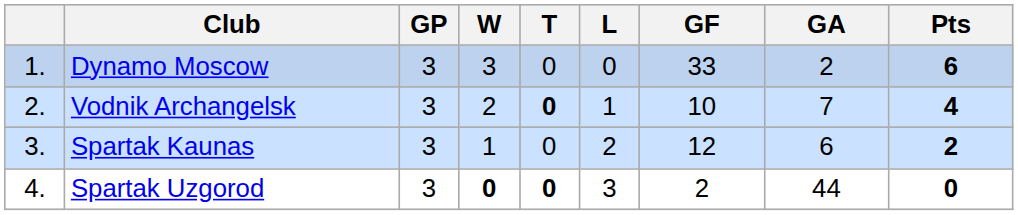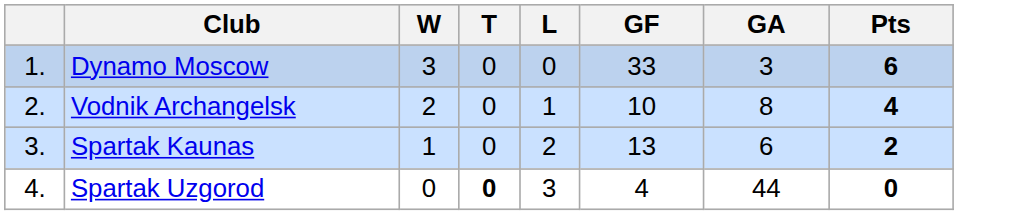- column: GP | 3 | 3 | 3 | 3
Dynamo Moscow | GA: 2 -> 3
Vodnik Archangelsk | T: bold -> normal
Vodnik Archangelsk | GA: 7 -> 8
Spartak Kaunas | GF: 12 -> 13
Spartak Uzgorod | W: bold -> normal
Spartak Uzgorod | GF: 2 -> 4
